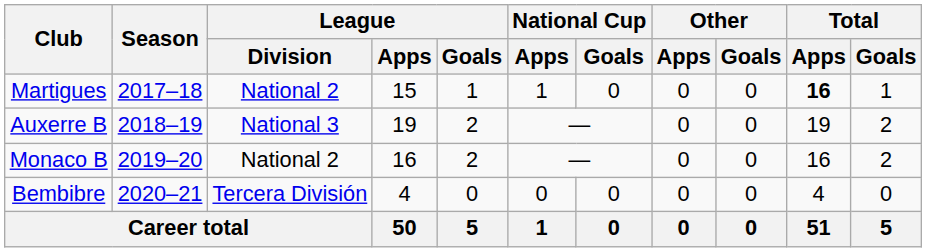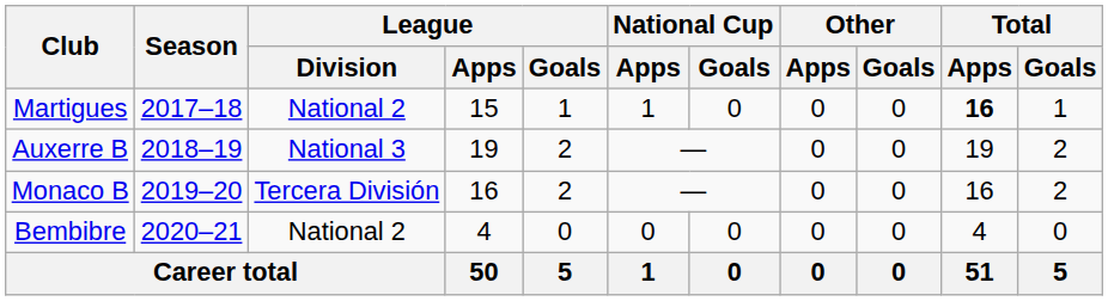Monaco B | League / Division: National 2 -> Tercera División
Bembibre | League / Division: Tercera División -> National 2
